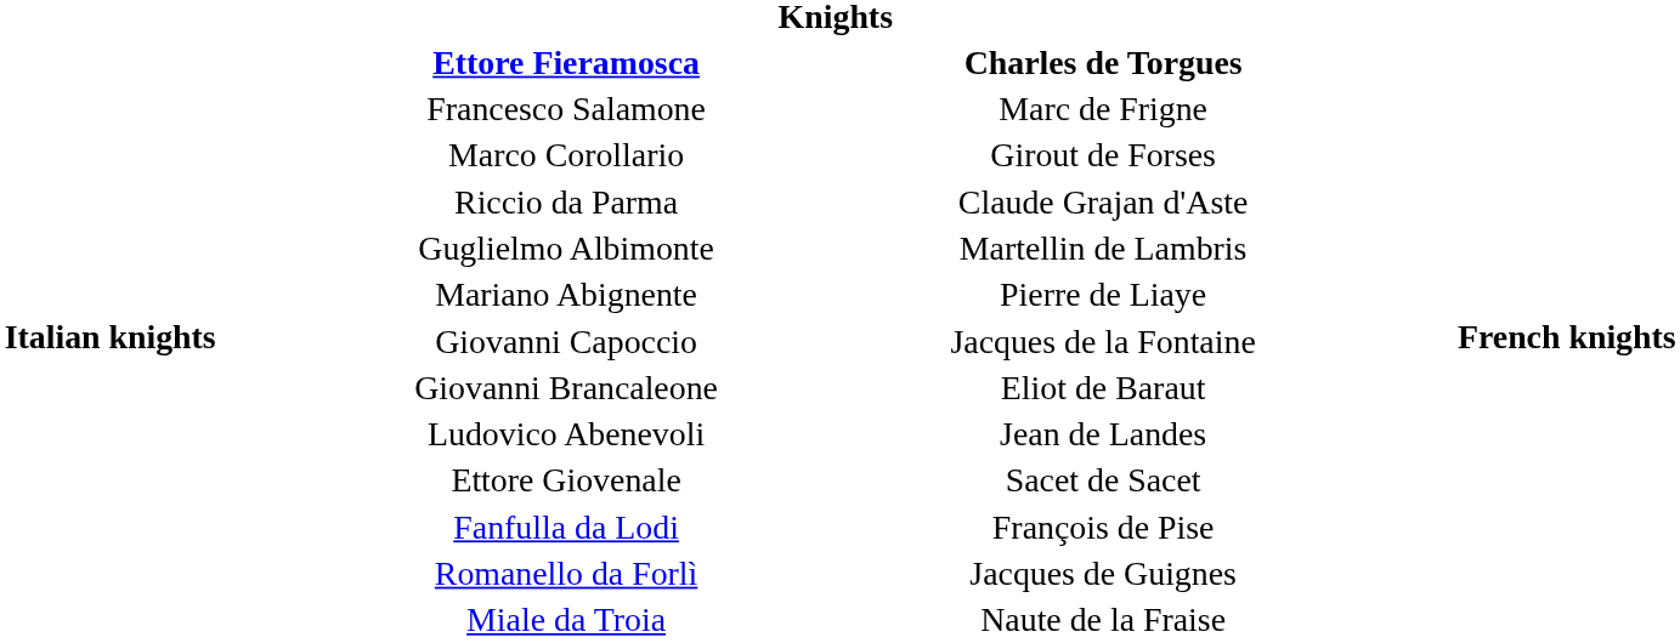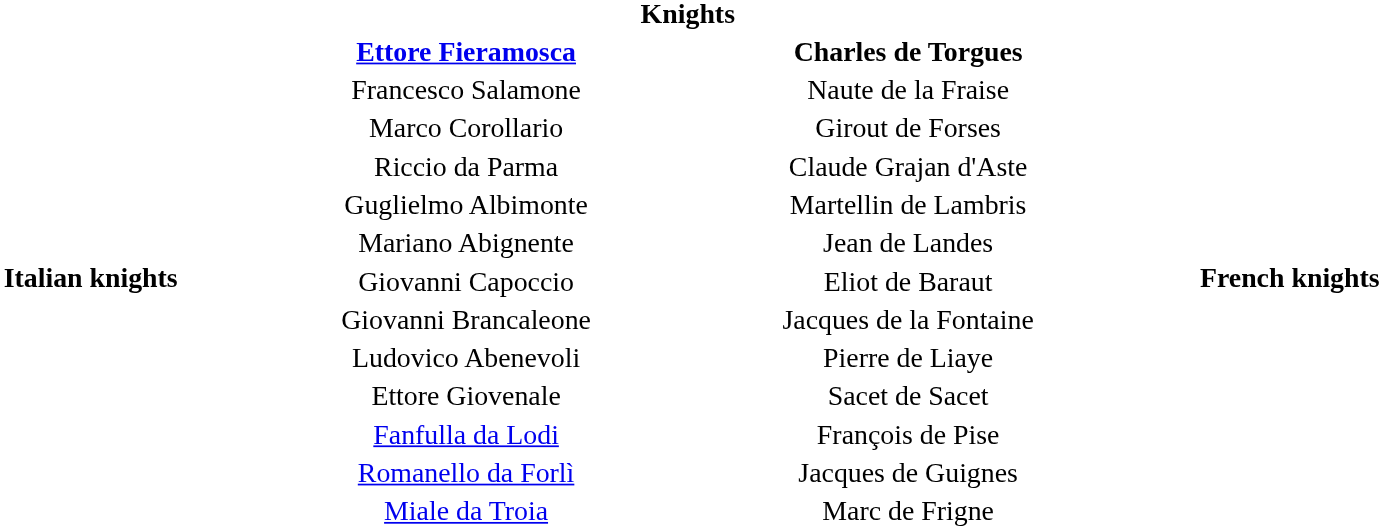Francesco Salamone | column 3: Marc de Frigne -> Naute de la Fraise
Mariano Abignente | column 3: Pierre de Liaye -> Jean de Landes
Giovanni Capoccio | column 3: Jacques de la Fontaine -> Eliot de Baraut
Giovanni Brancaleone | column 3: Eliot de Baraut -> Jacques de la Fontaine
Ludovico Abenevoli | column 3: Jean de Landes -> Pierre de Liaye
Miale da Troia | column 3: Naute de la Fraise -> Marc de Frigne
